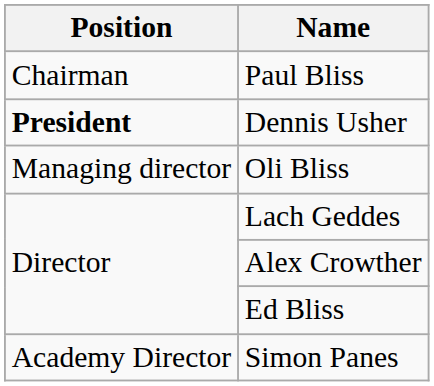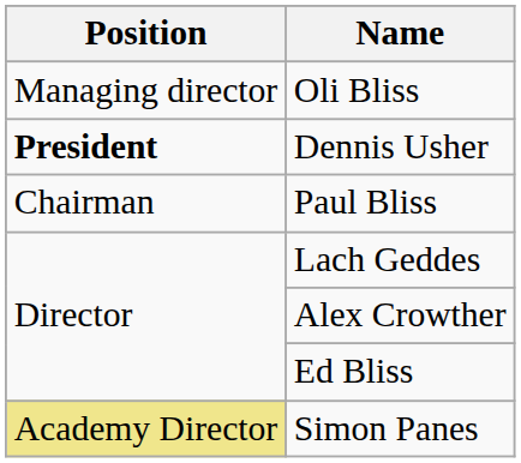rows swapped: Paul Bliss <-> Oli Bliss
Simon Panes | Position: no background -> khaki background
